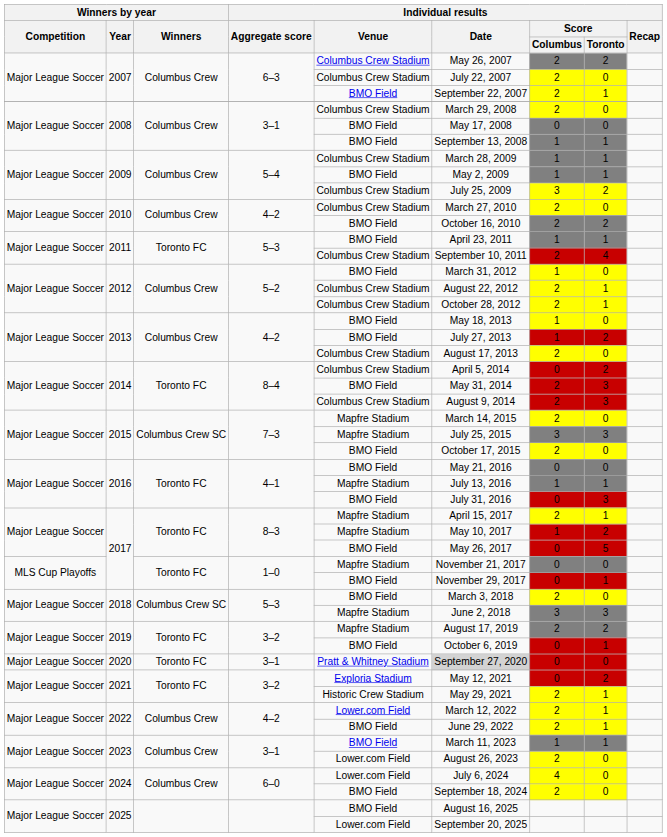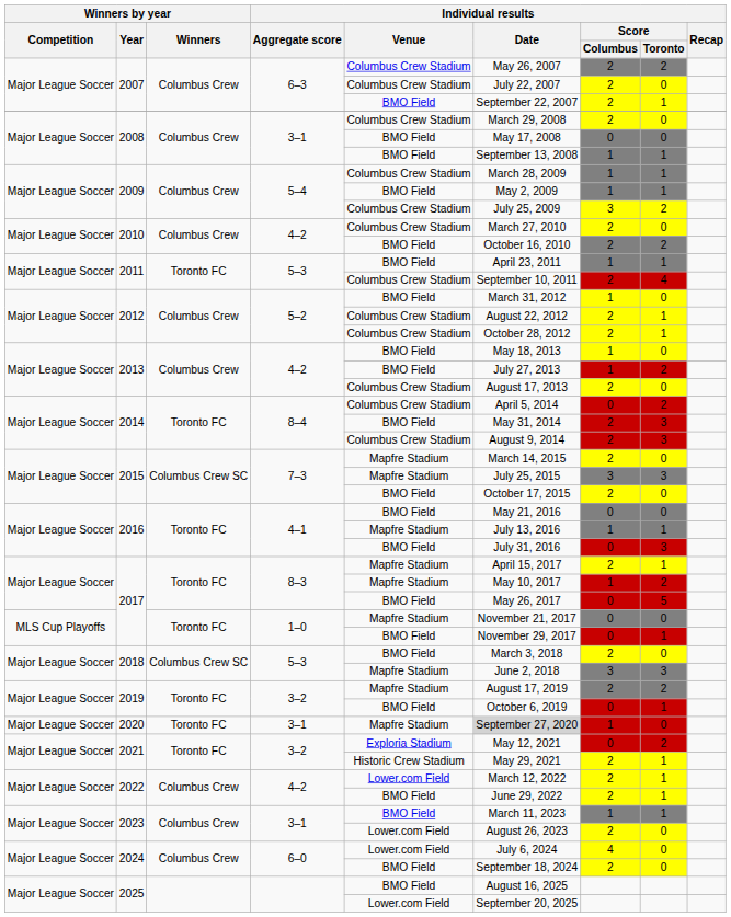2020 | Individual results / Venue: Pratt & Whitney Stadium -> Mapfre Stadium
2020 | Individual results / Score / Columbus: 0 -> 1
